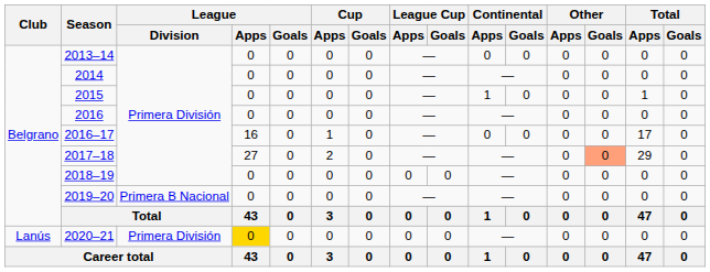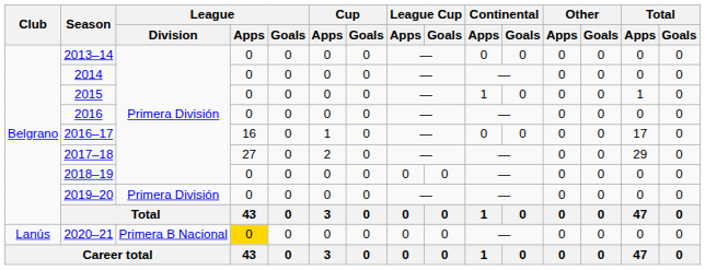2017–18 | Other / Goals: lightsalmon background -> no background
2019–20 | League / Division: Primera B Nacional -> Primera División
2020–21 | League / Division: Primera División -> Primera B Nacional
